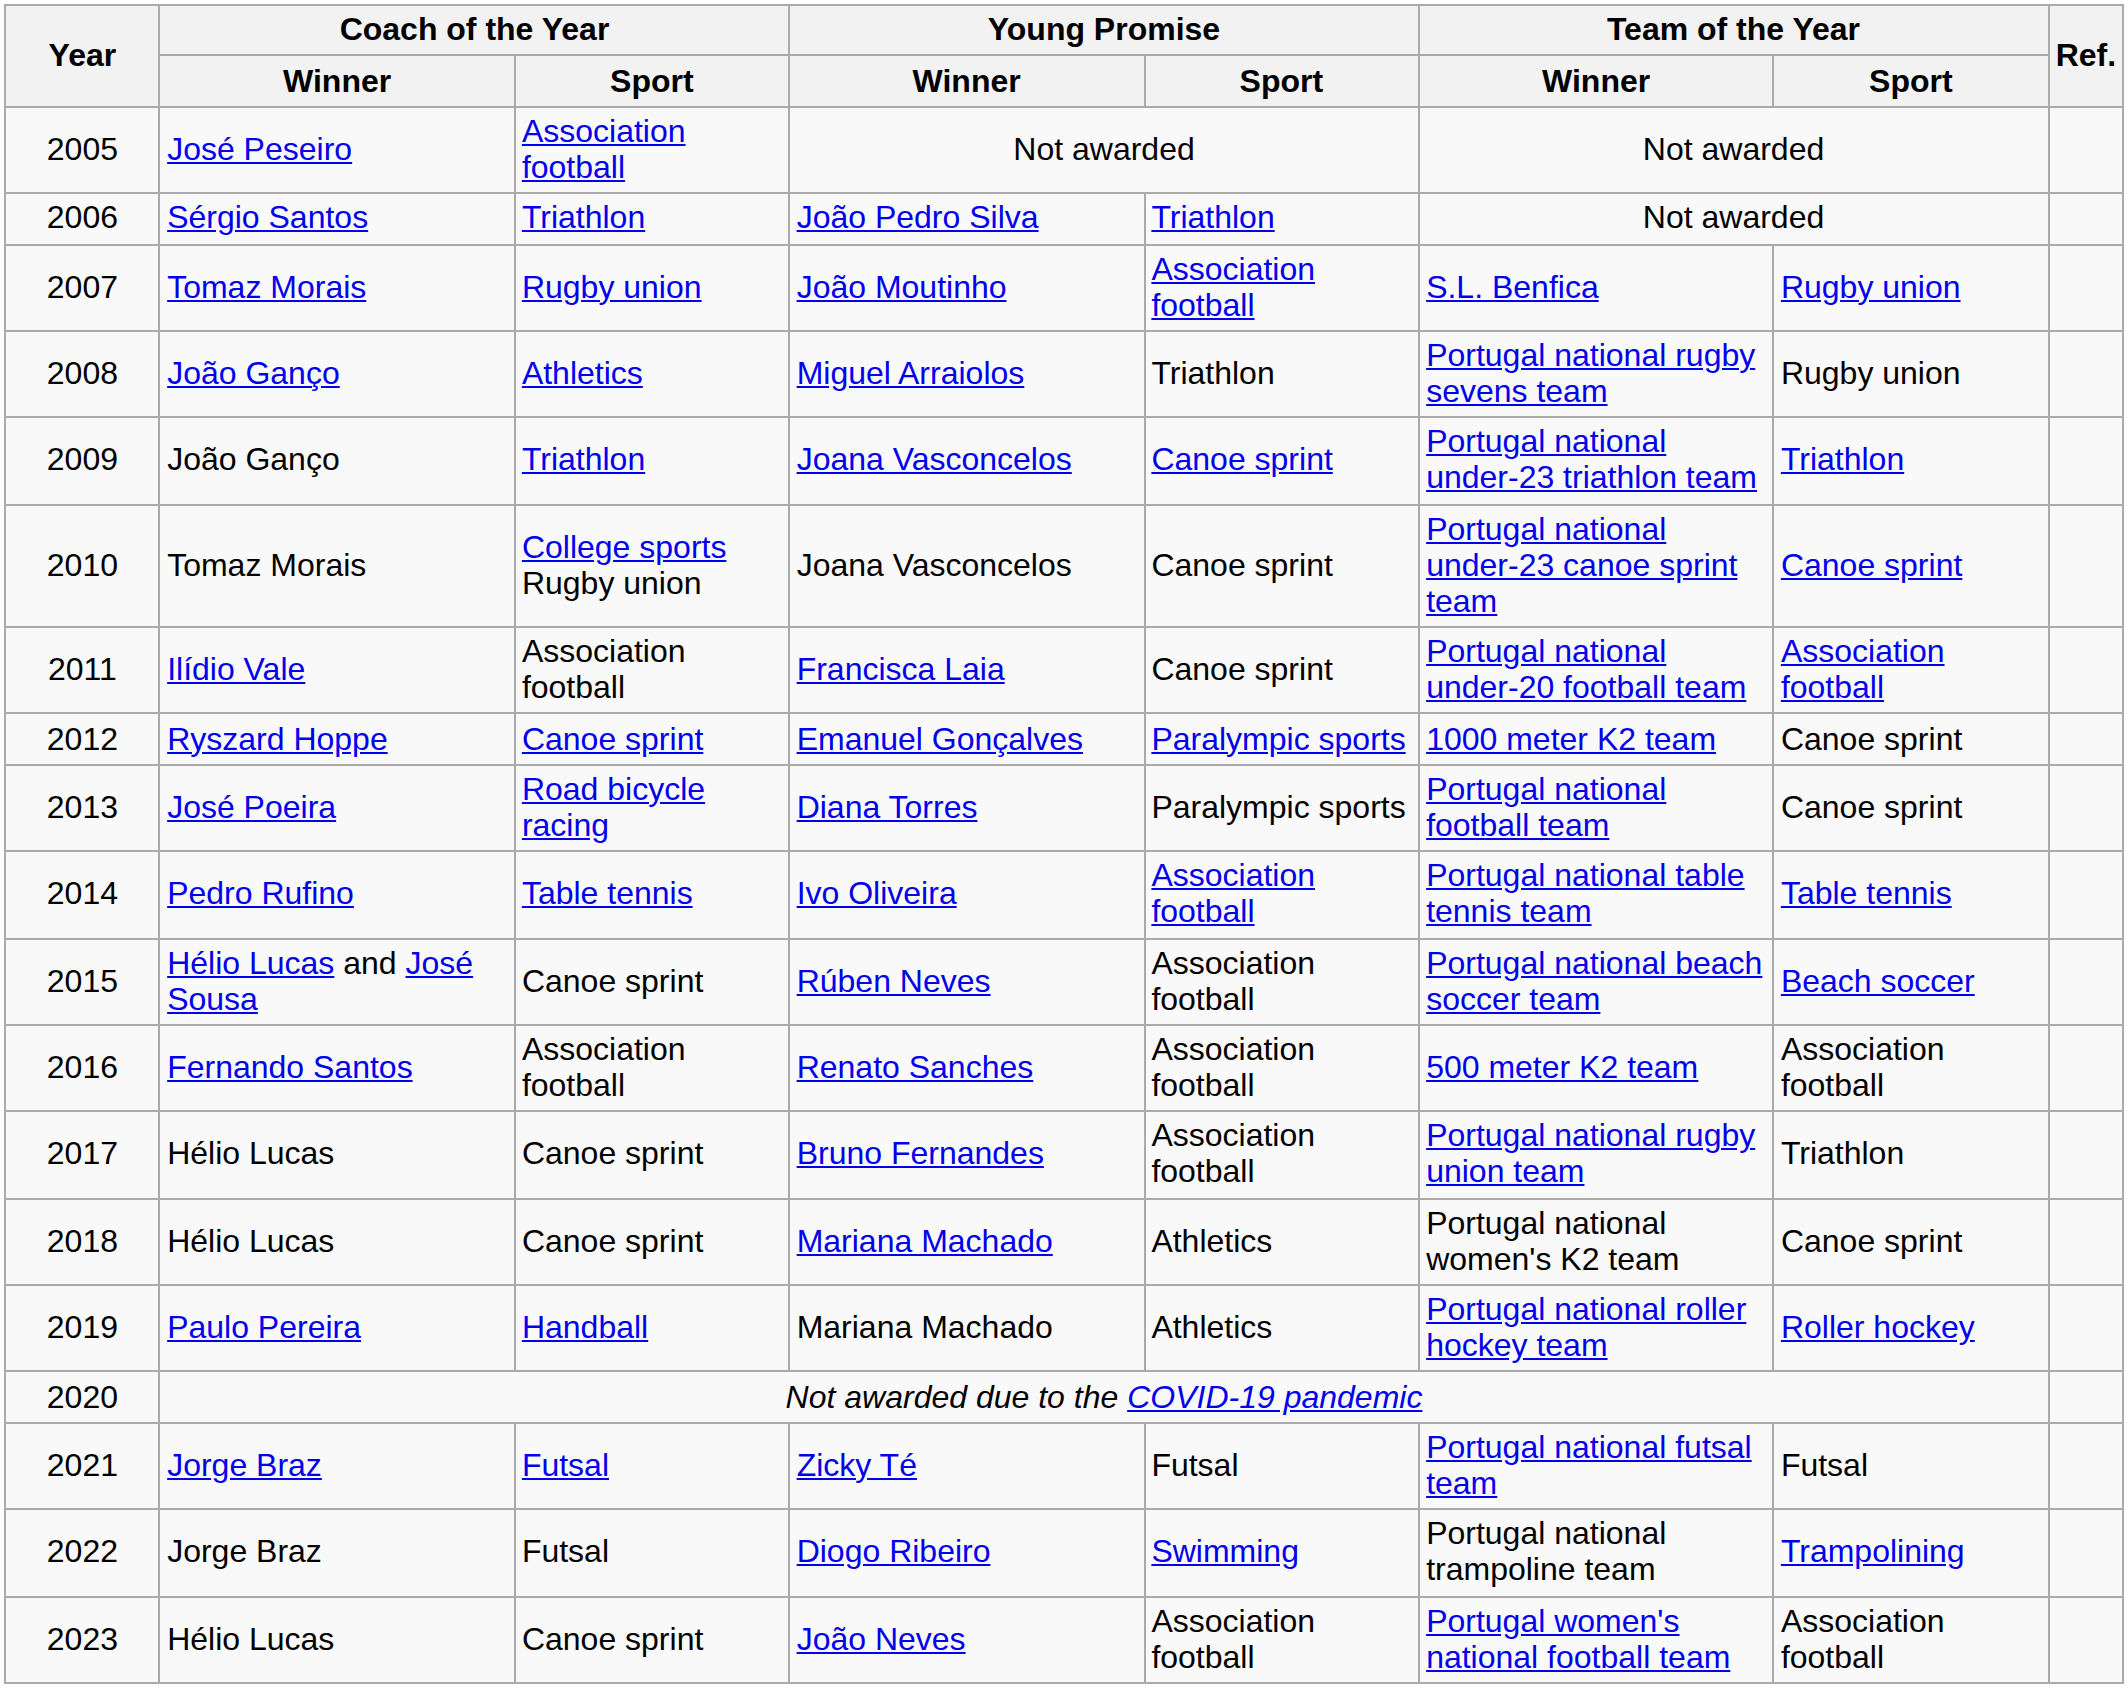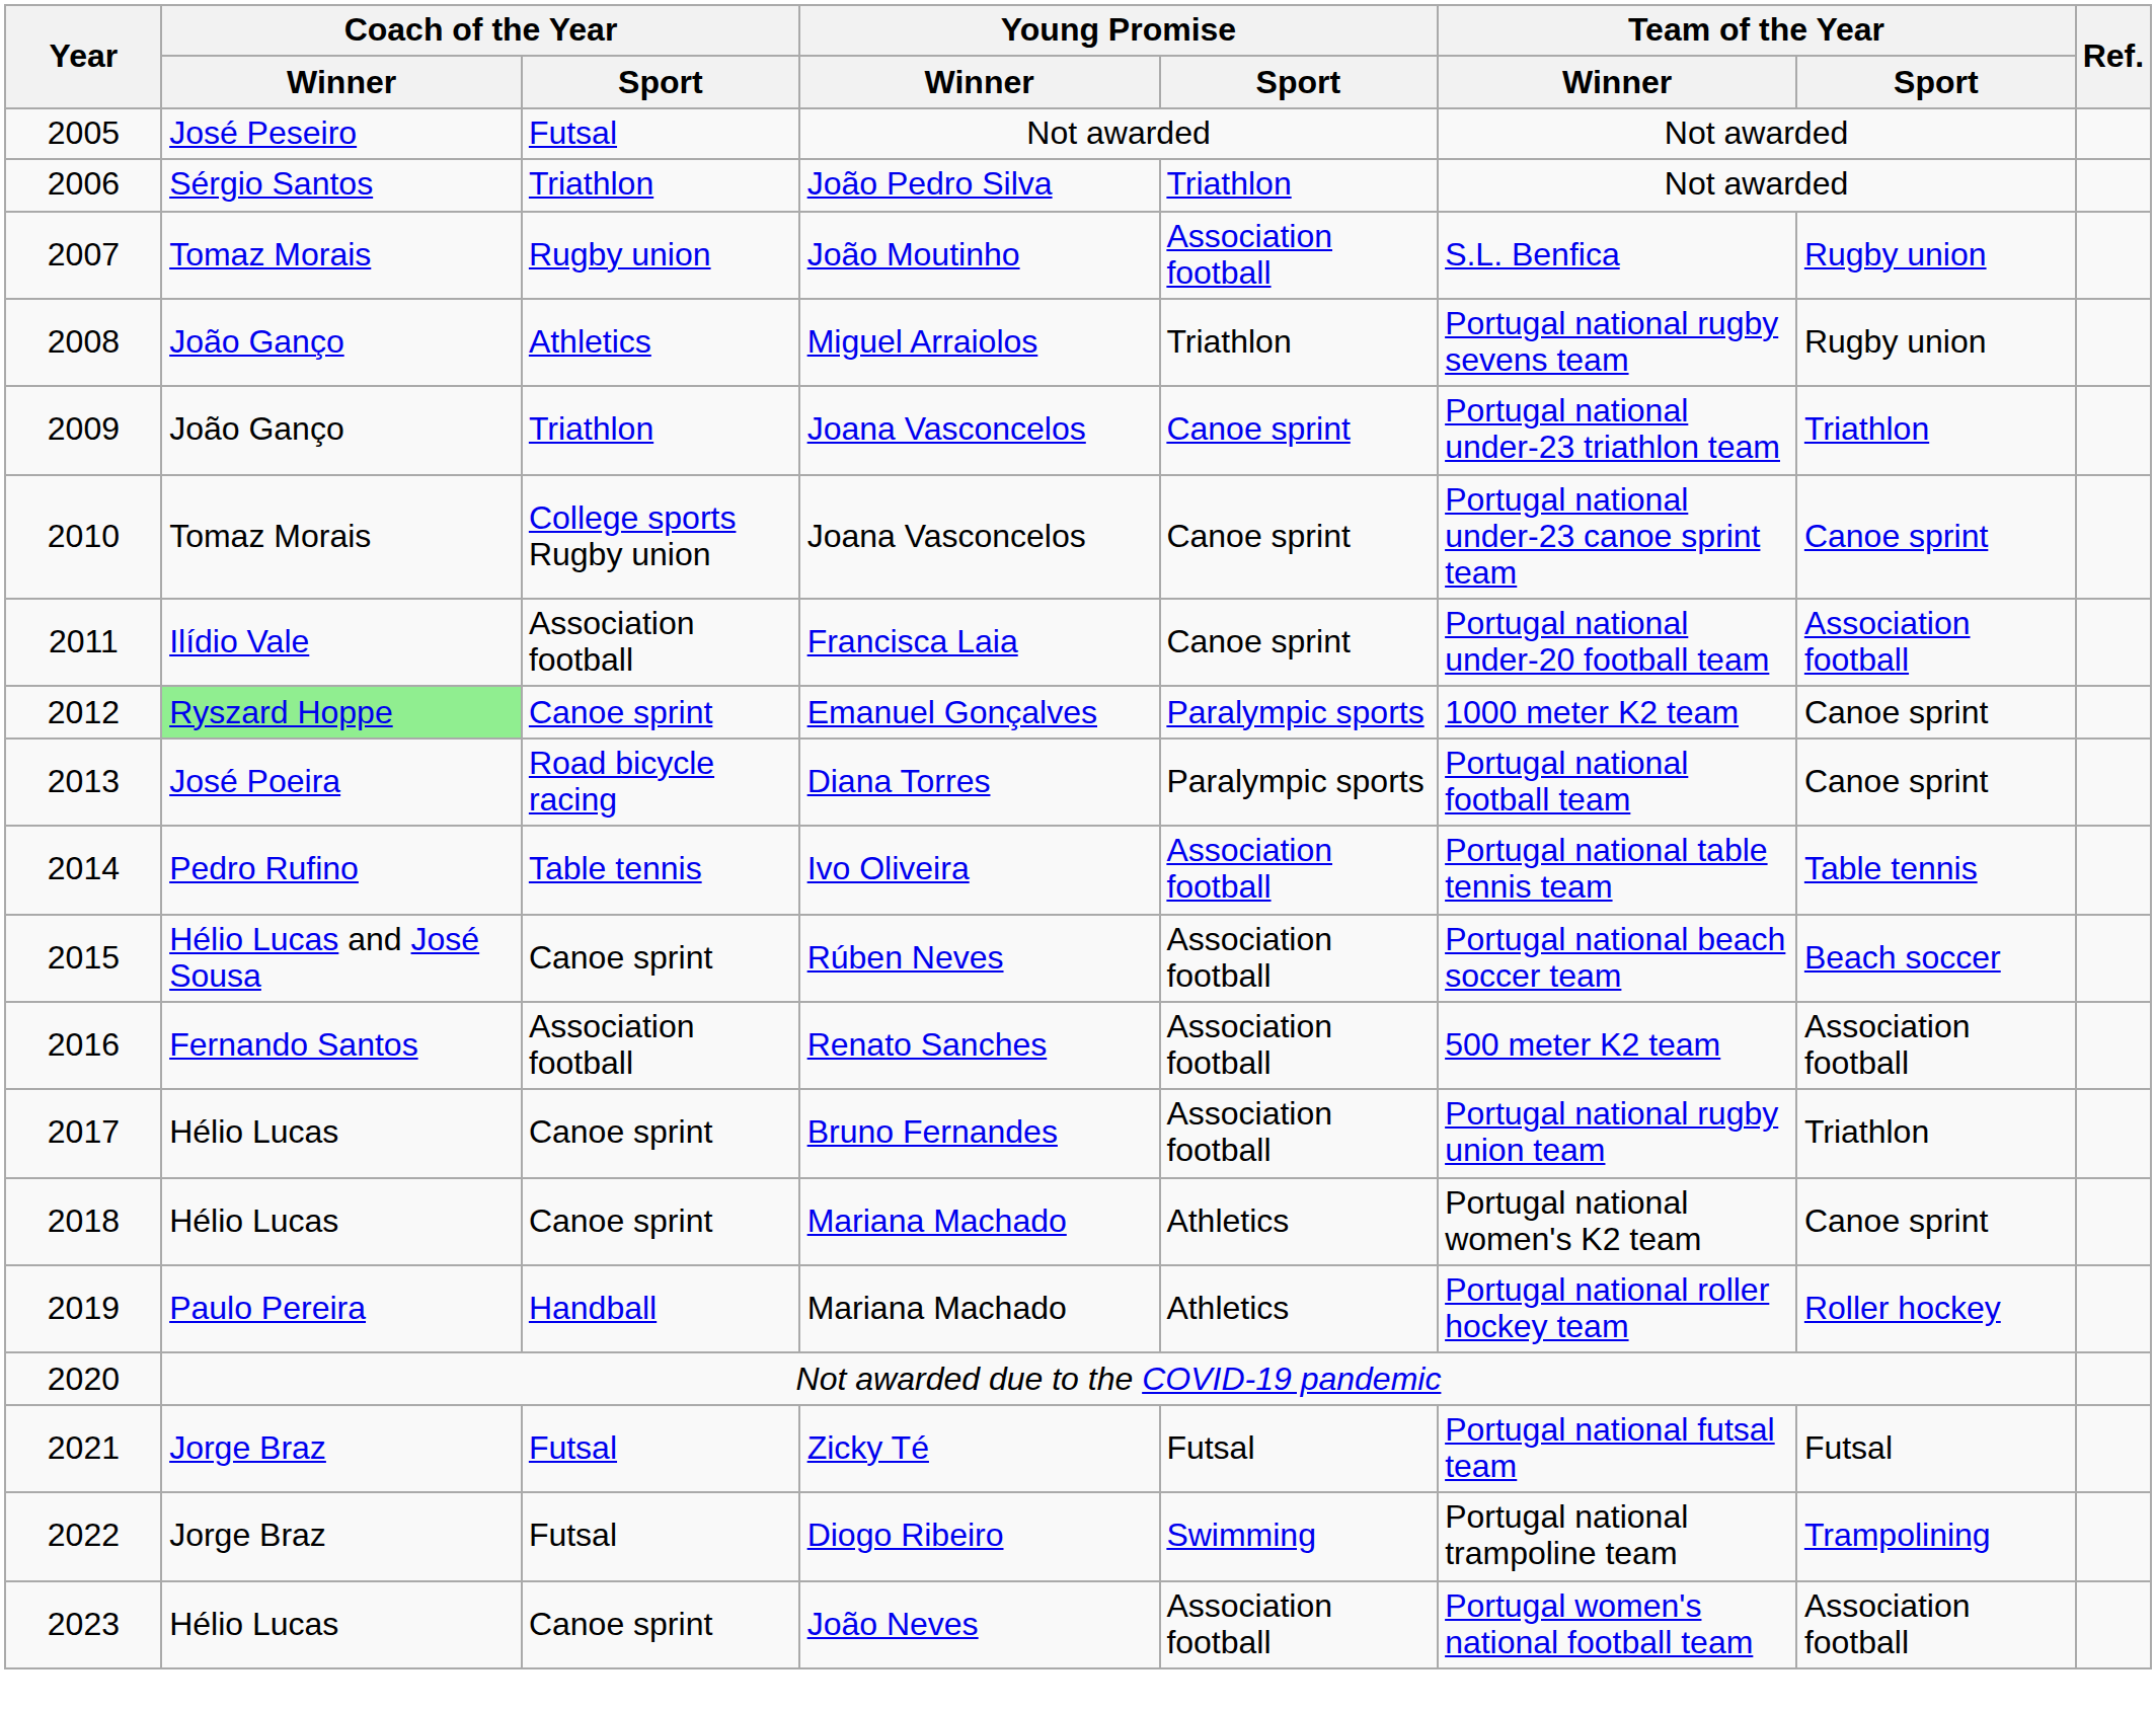2005 | Coach of the Year / Sport: Association football -> Futsal
2012 | Coach of the Year / Winner: no background -> lightgreen background
